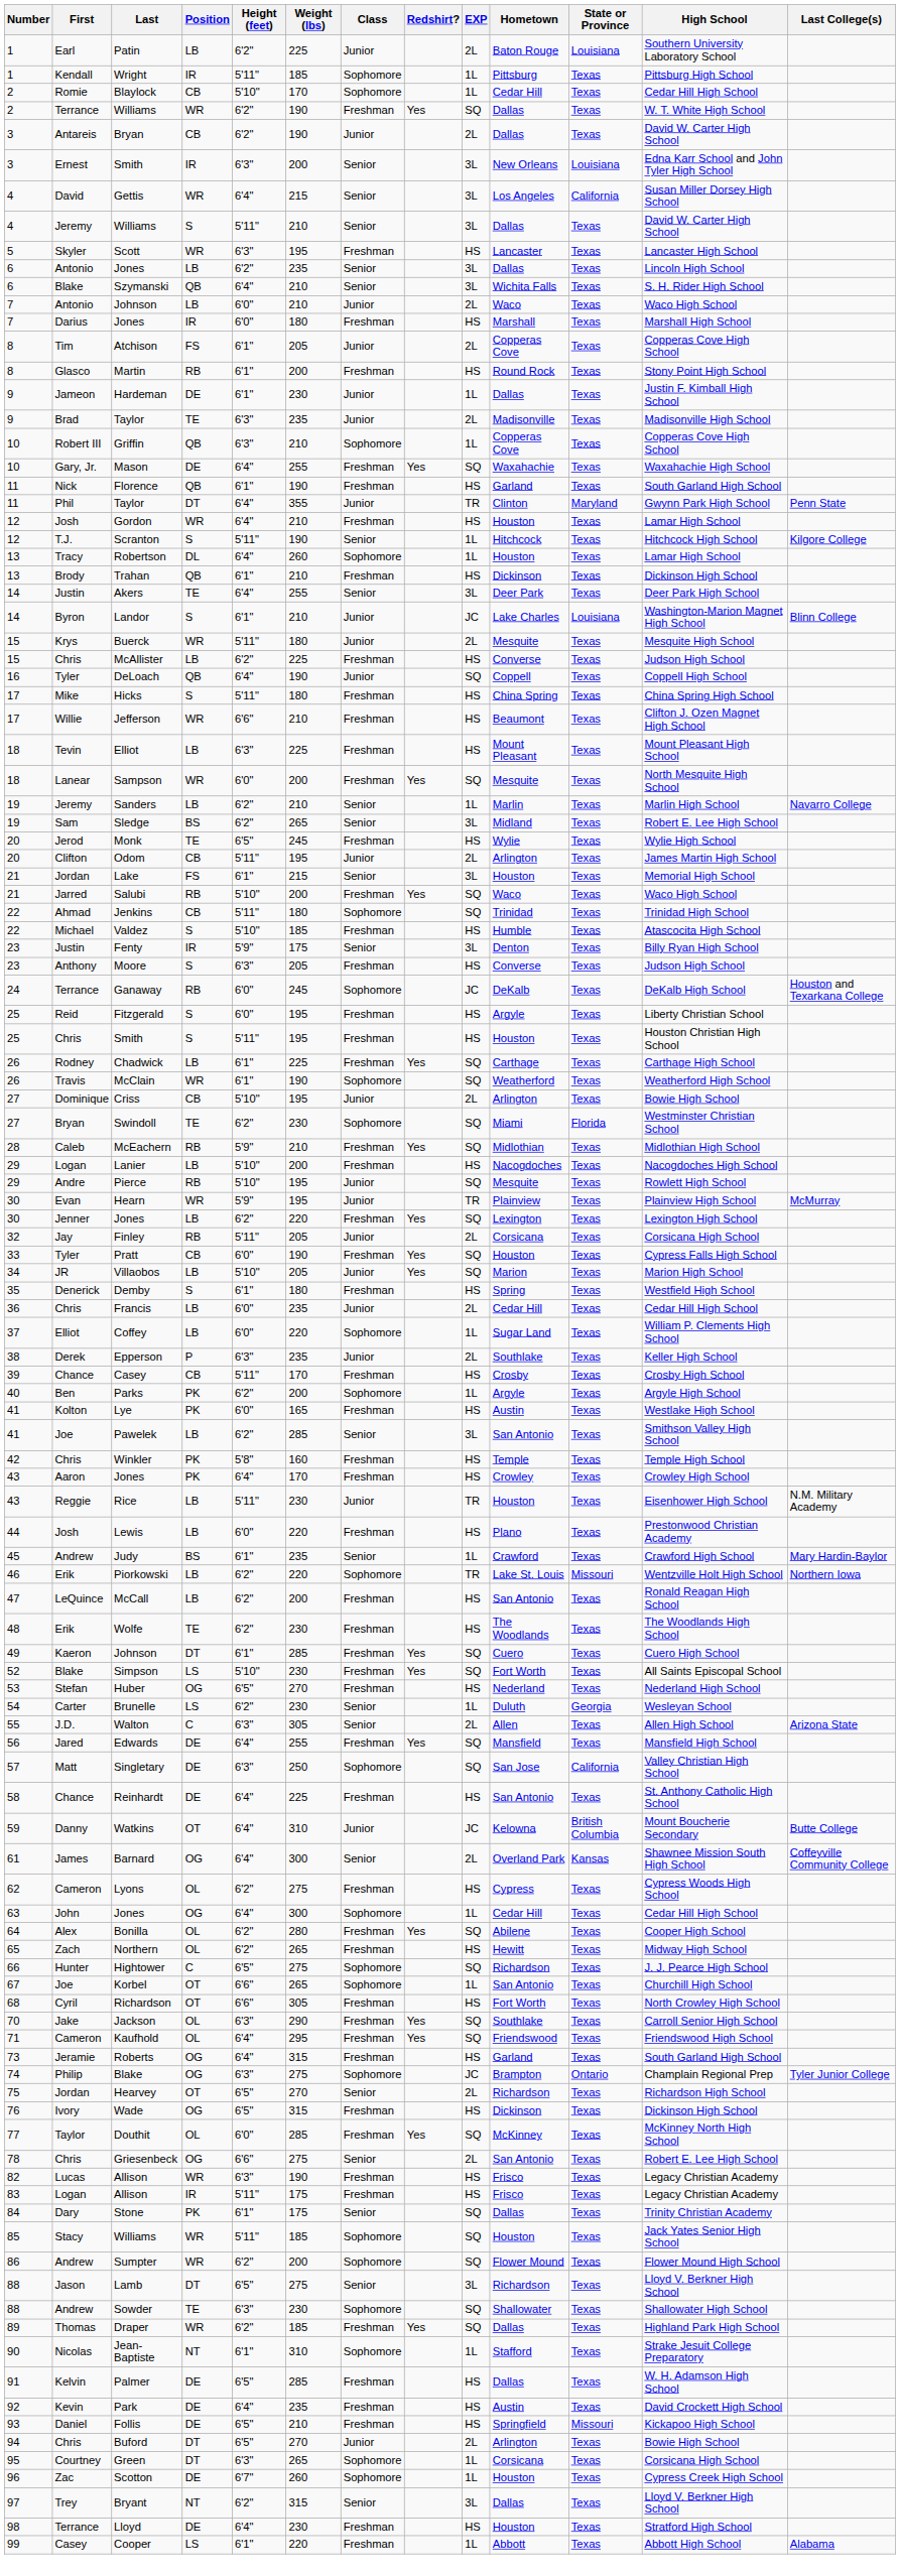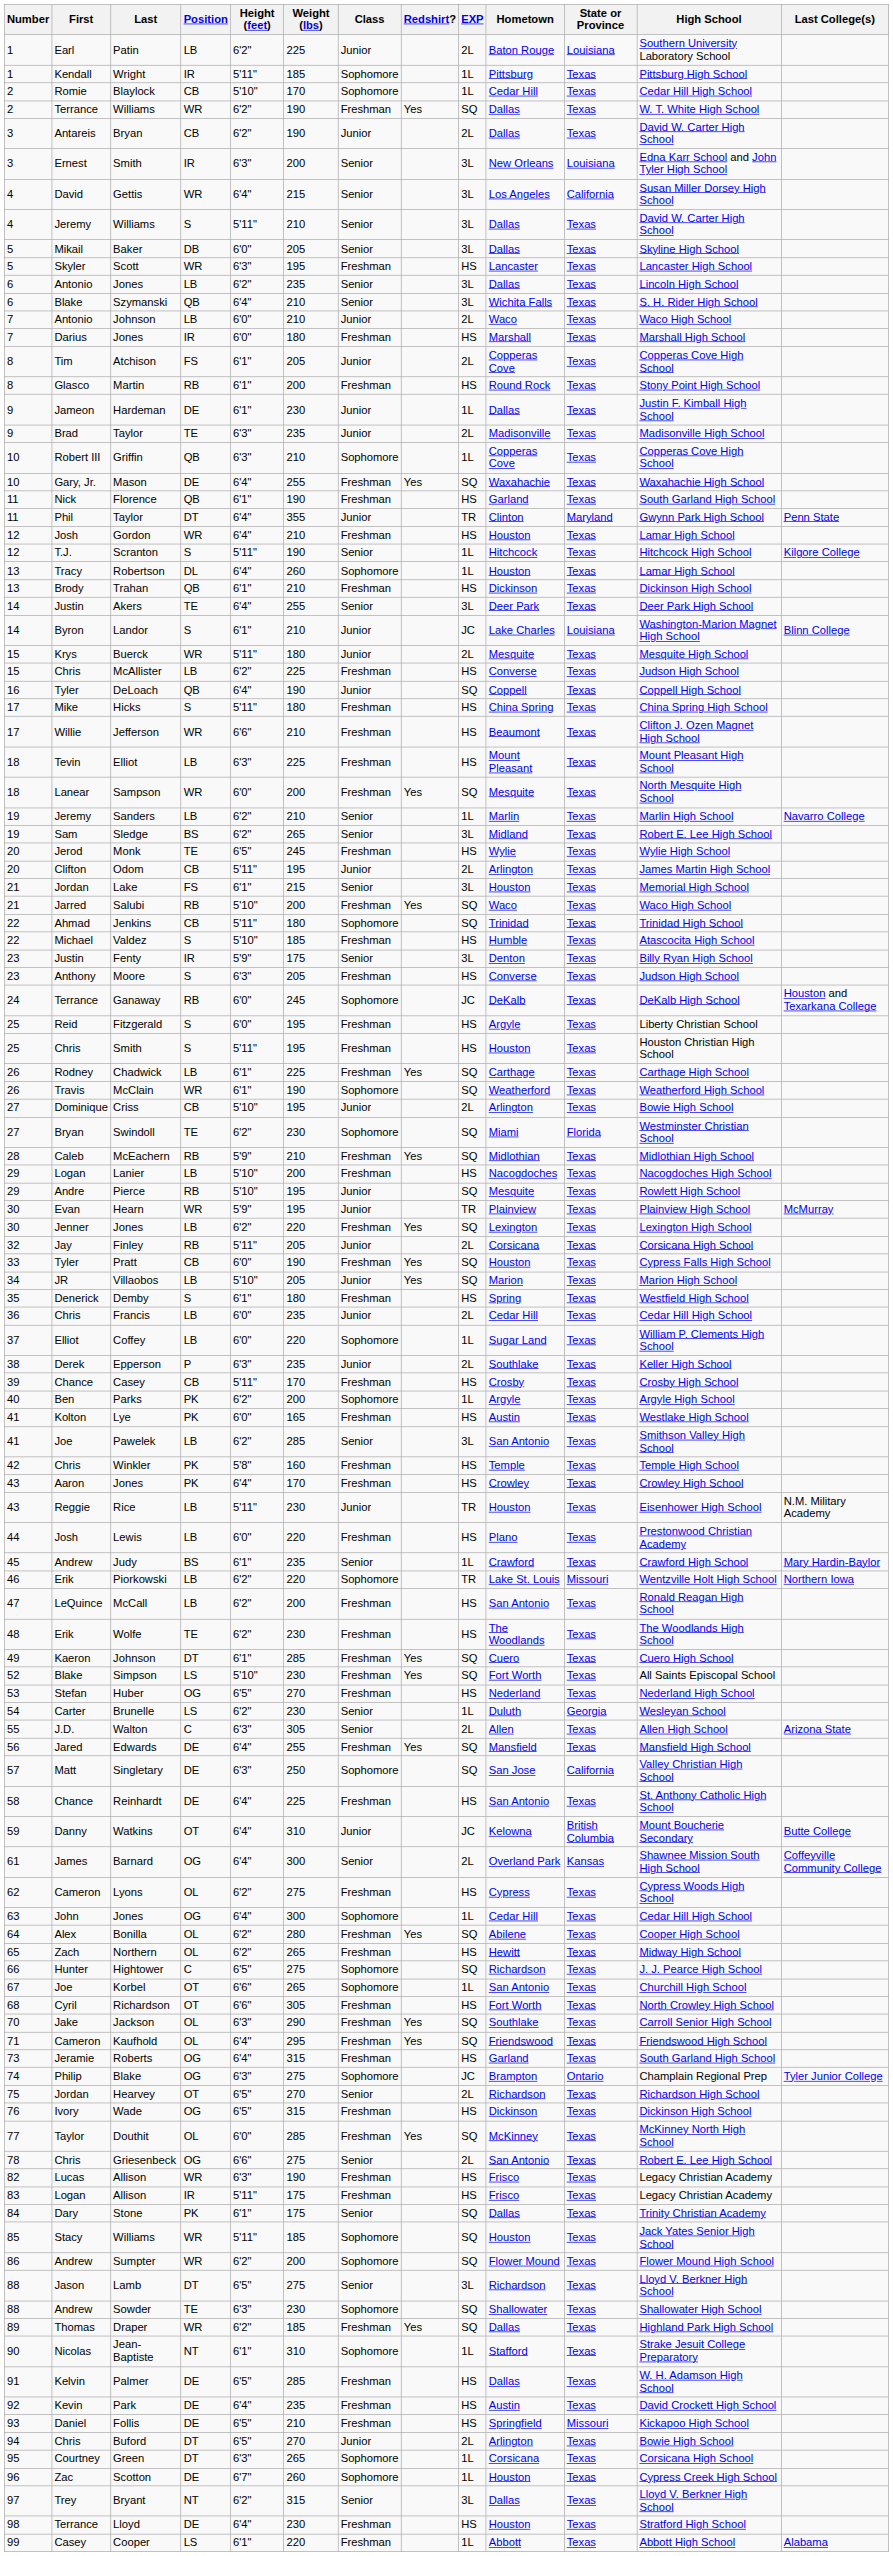+ row: 5 | Mikail | Baker | DB | 6'0" | 205 | Senior | 3L | Dallas | Texas | Skyline High School
